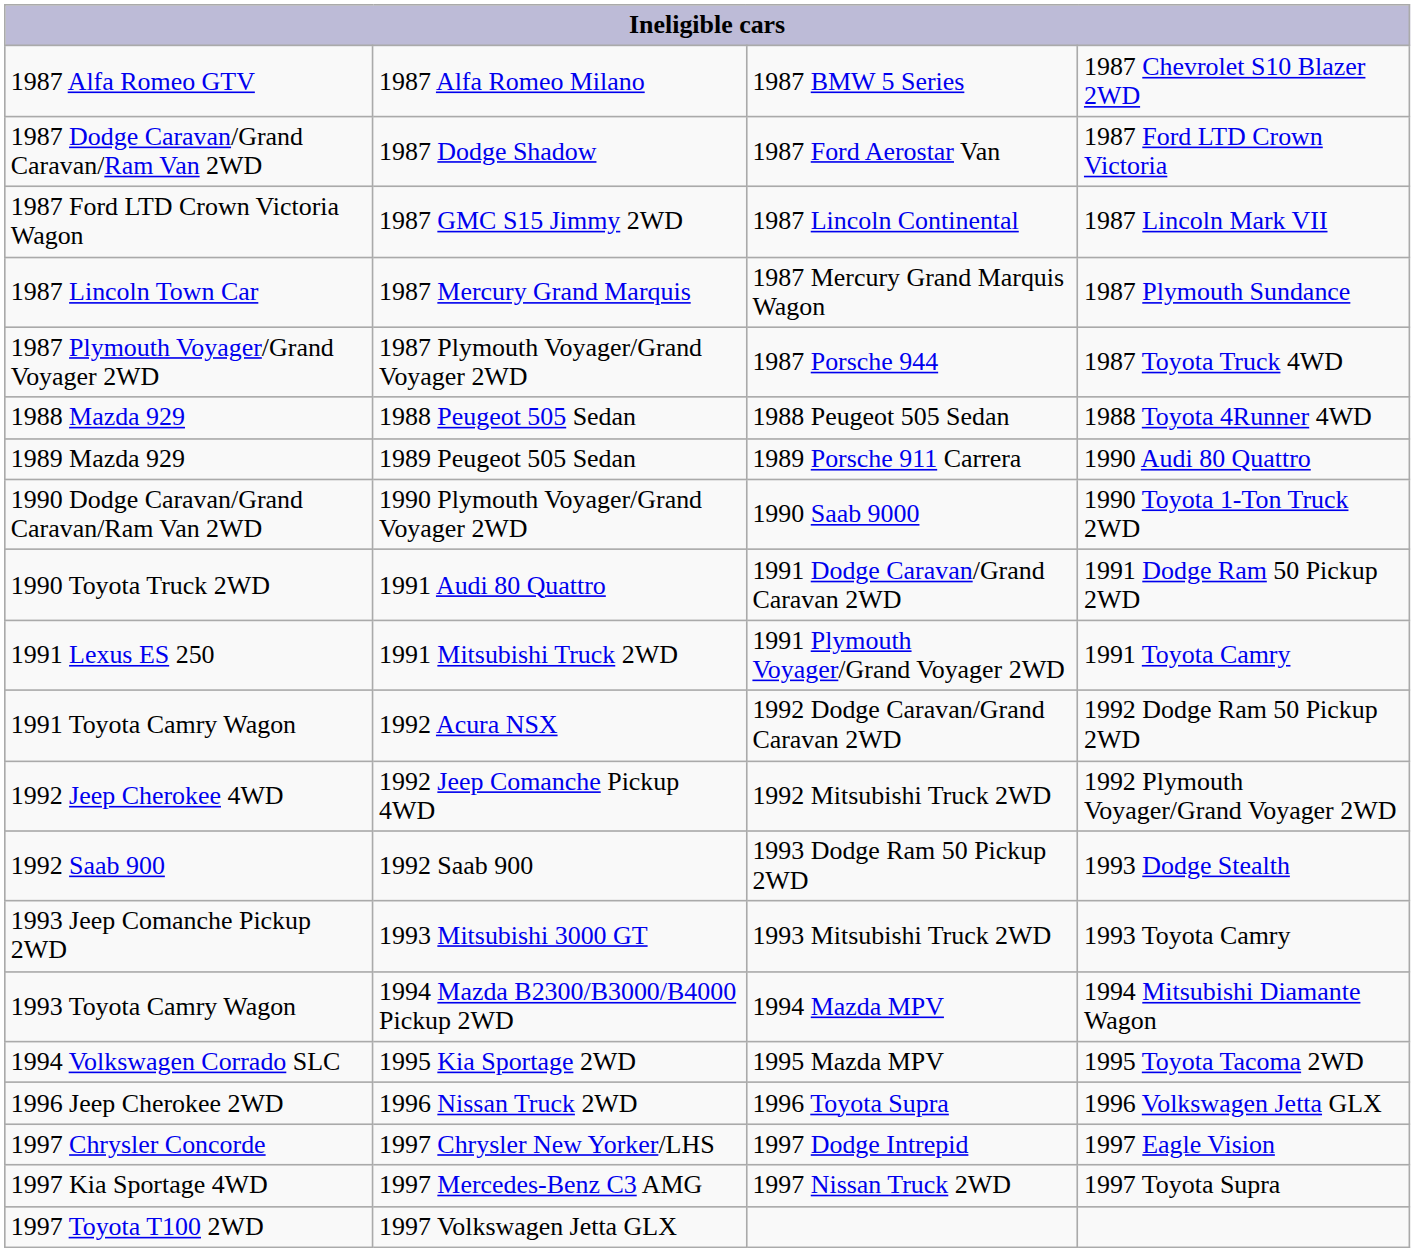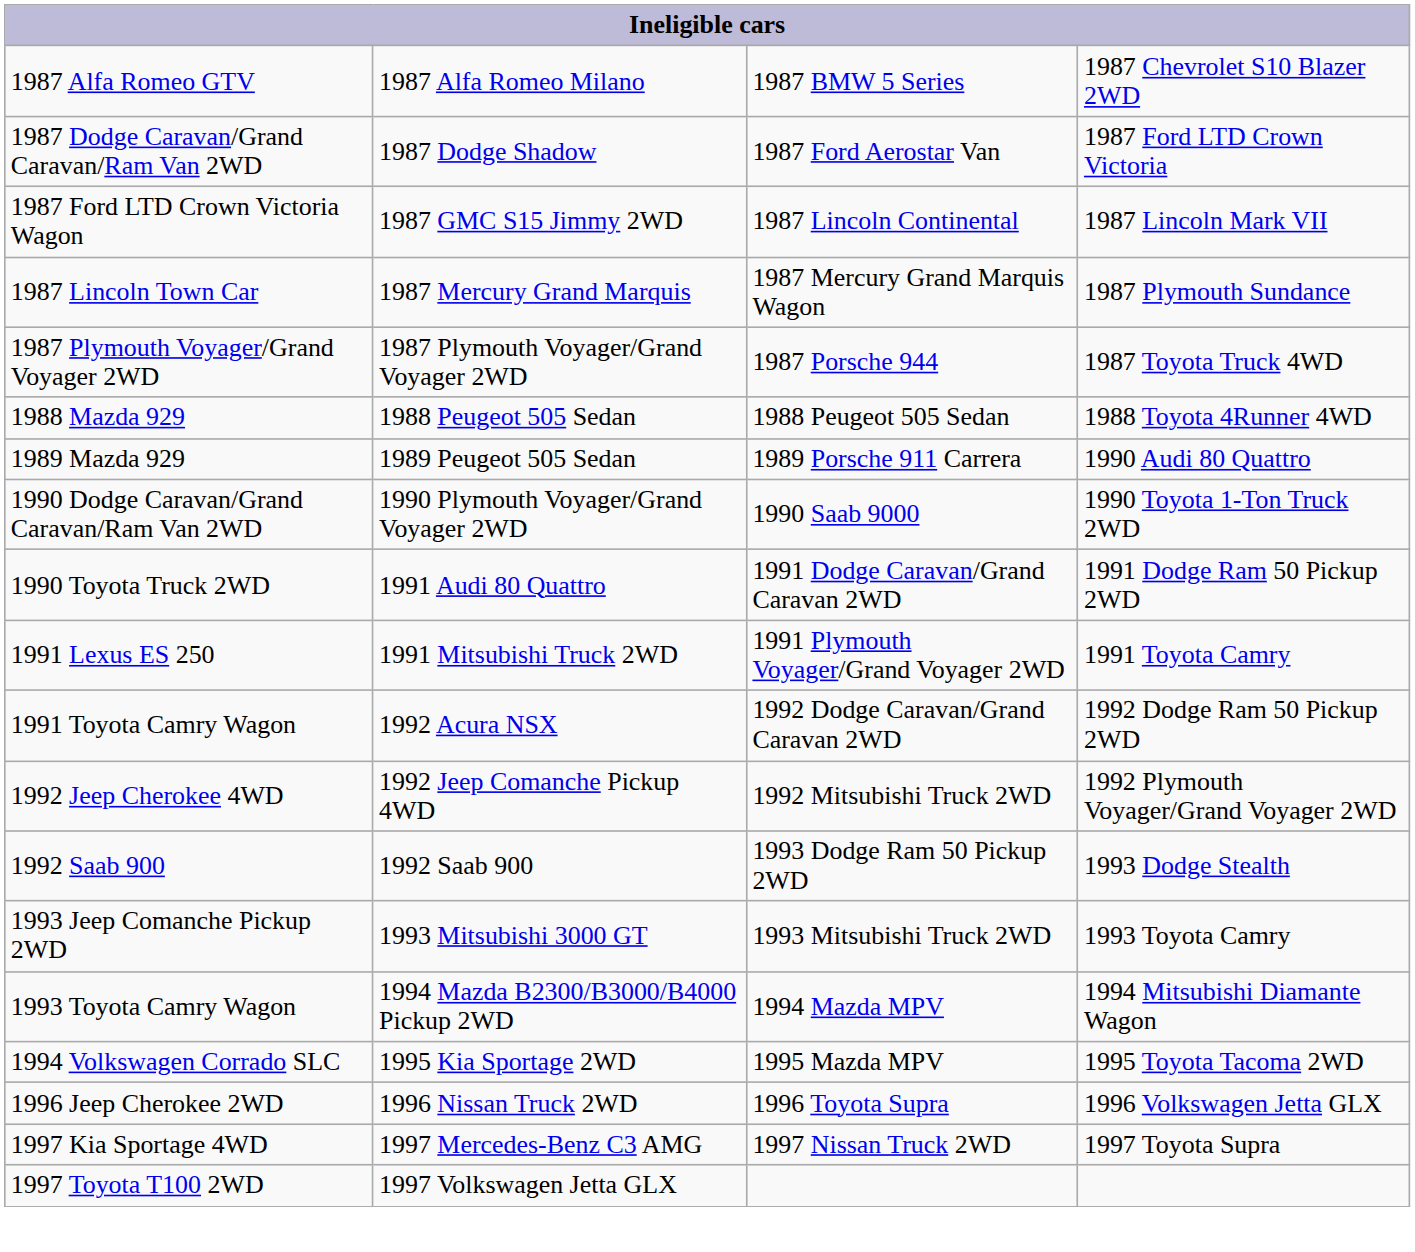- row: 1997 Chrysler Concorde | 1997 Chrysler New Yorker/LHS | 1997 Dodge Intrepid | 1997 Eagle Vision
